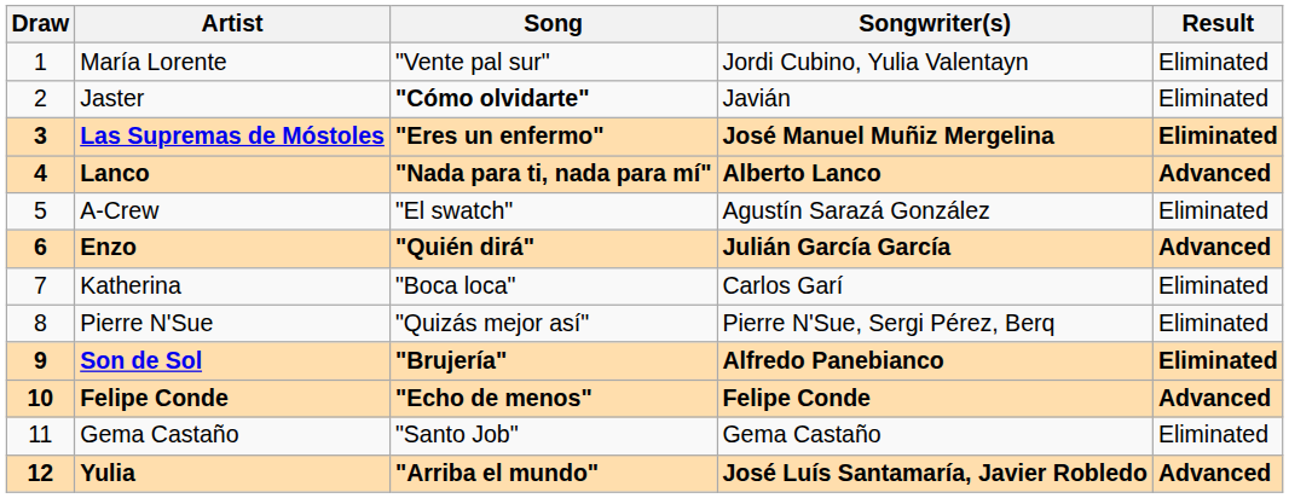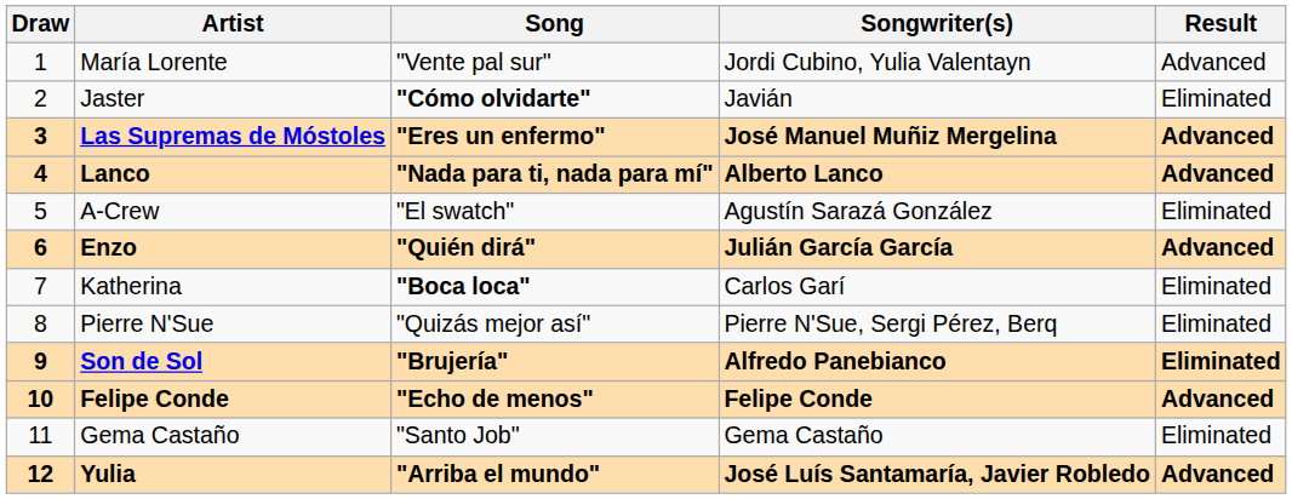María Lorente | Result: Eliminated -> Advanced
Las Supremas de Móstoles | Result: Eliminated -> Advanced
Katherina | Song: normal -> bold
